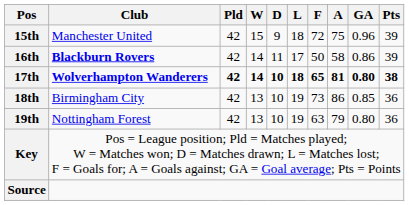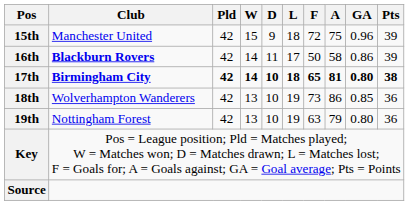17th | Club: Wolverhampton Wanderers -> Birmingham City
18th | Club: Birmingham City -> Wolverhampton Wanderers
